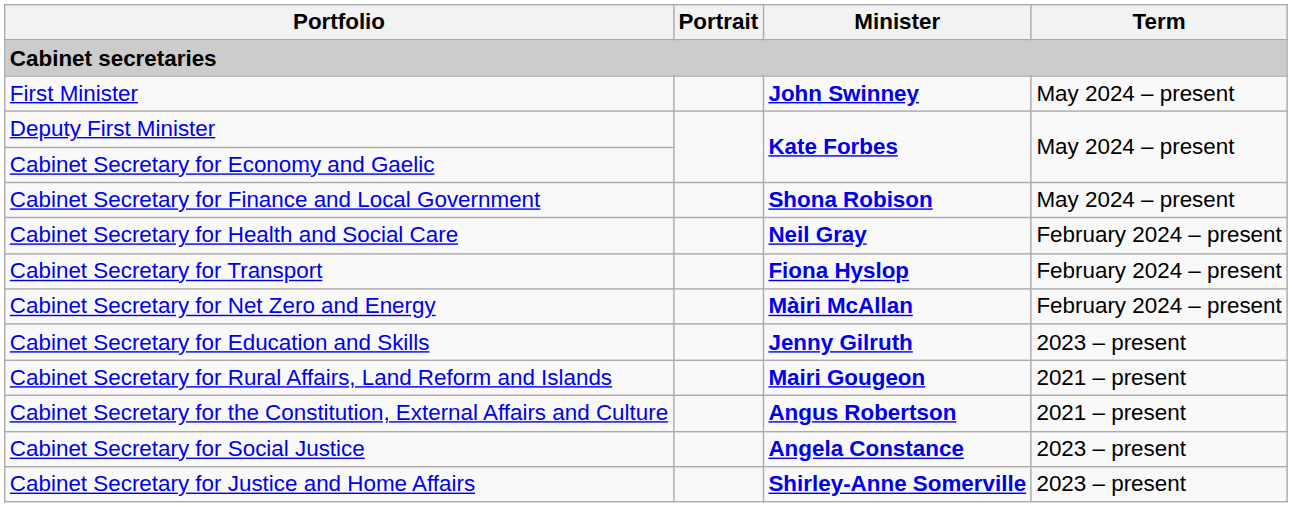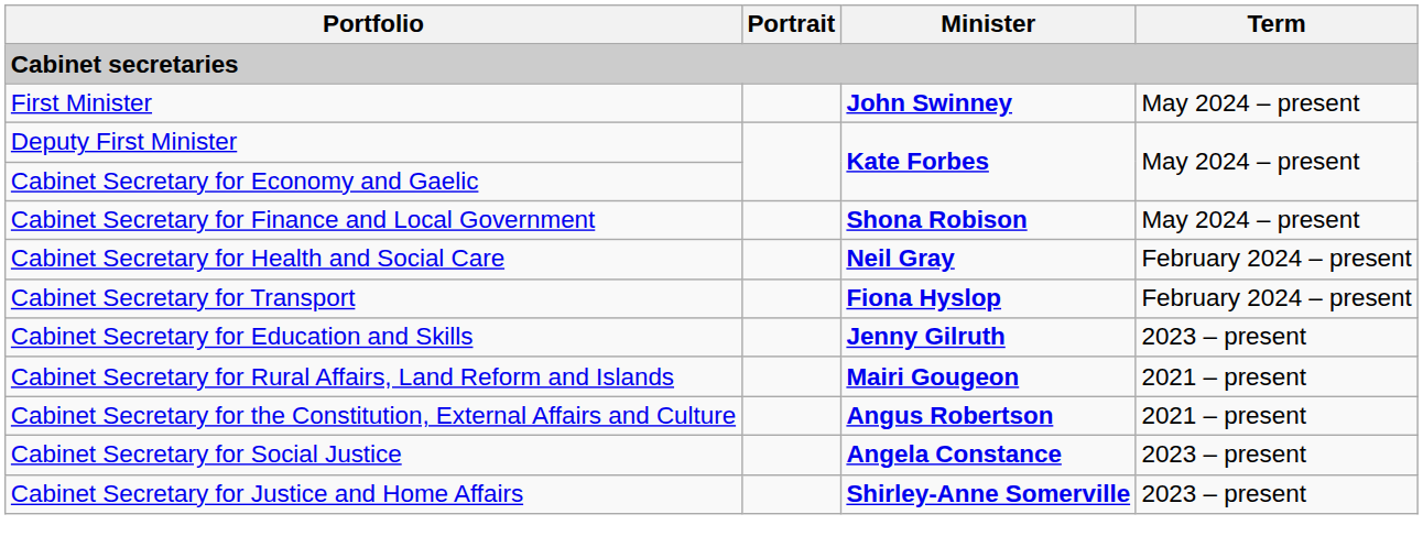- row: Cabinet Secretary for Net Zero and Energy | Màiri McAllan | February 2024 – present
